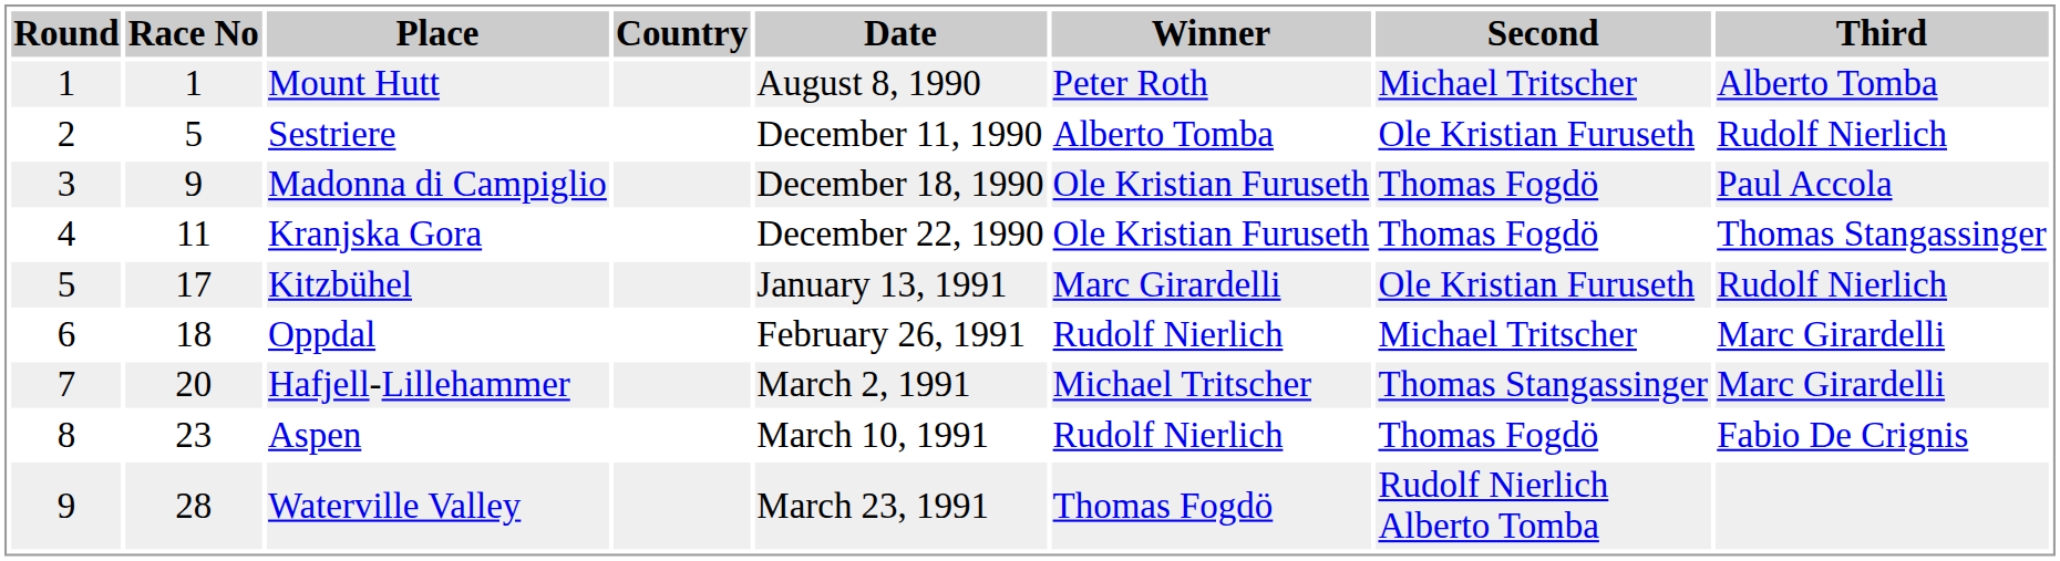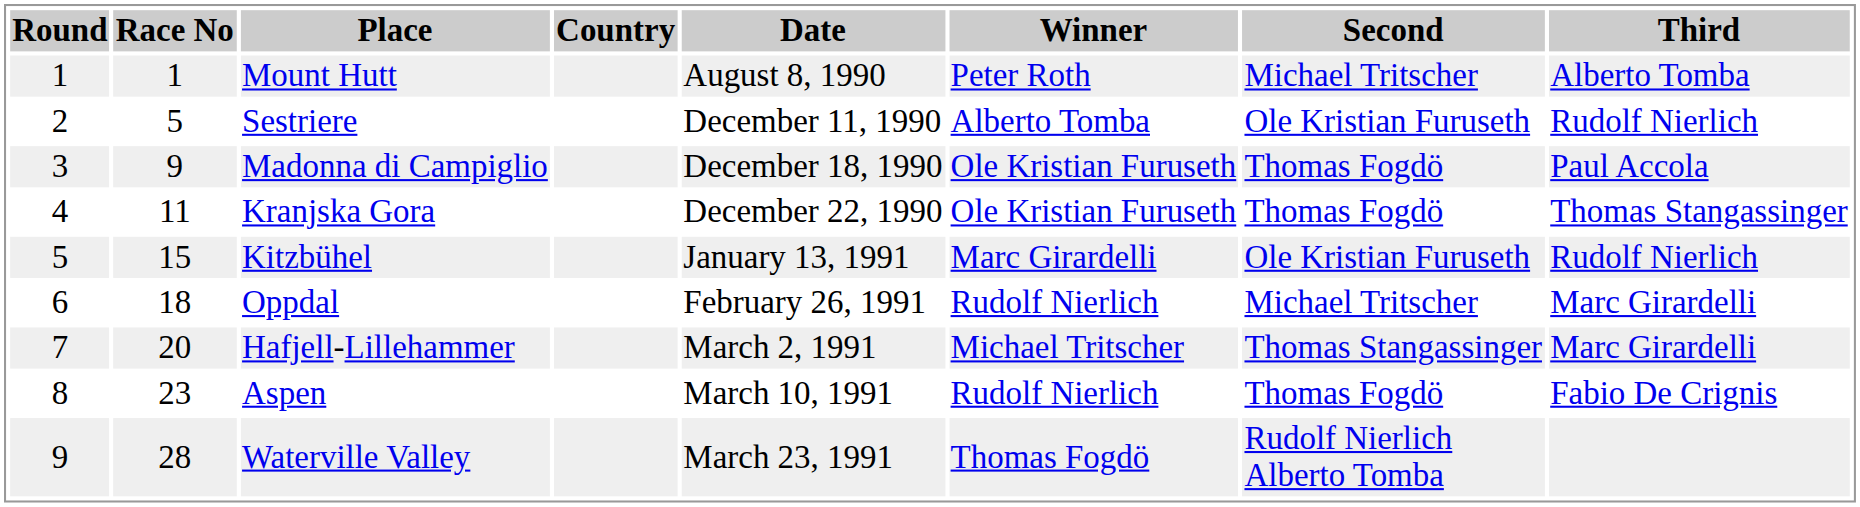Kitzbühel | Race No: 17 -> 15
